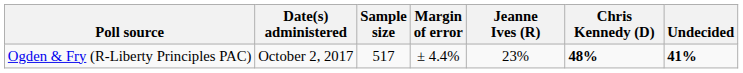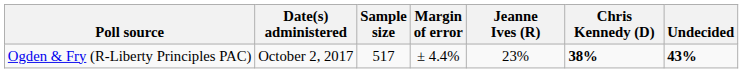Ogden & Fry (R-Liberty Principles PAC) | Chris Kennedy (D): 48% -> 38%
Ogden & Fry (R-Liberty Principles PAC) | Undecided: 41% -> 43%
